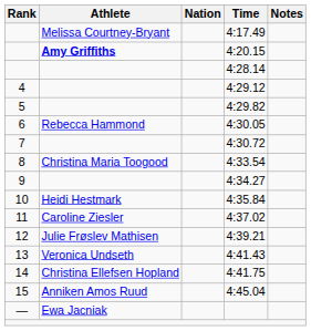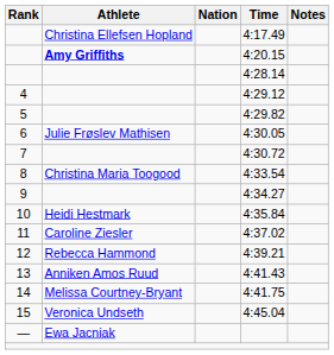4:17.49 | Athlete: Melissa Courtney-Bryant -> Christina Ellefsen Hopland
4:30.05 | Athlete: Rebecca Hammond -> Julie Frøslev Mathisen
4:39.21 | Athlete: Julie Frøslev Mathisen -> Rebecca Hammond
4:41.43 | Athlete: Veronica Undseth -> Anniken Amos Ruud
4:41.75 | Athlete: Christina Ellefsen Hopland -> Melissa Courtney-Bryant
4:45.04 | Athlete: Anniken Amos Ruud -> Veronica Undseth
